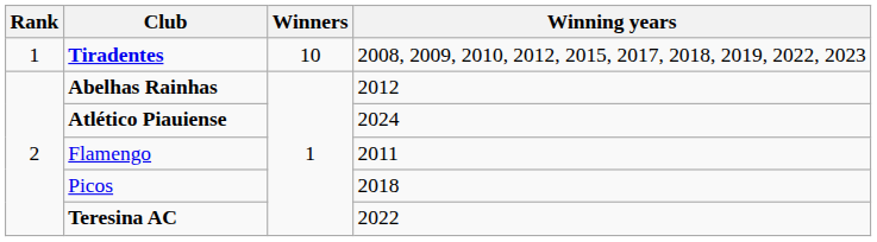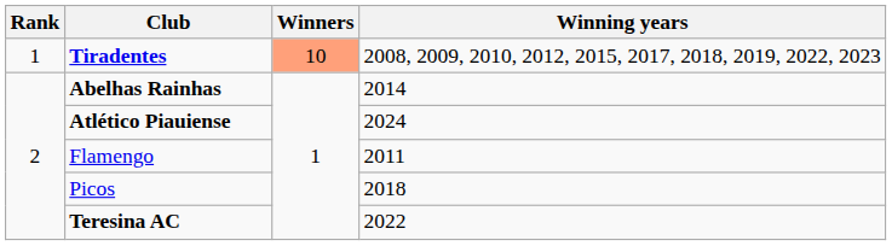Tiradentes | Winners: no background -> lightsalmon background
Abelhas Rainhas | Winning years: 2012 -> 2014
